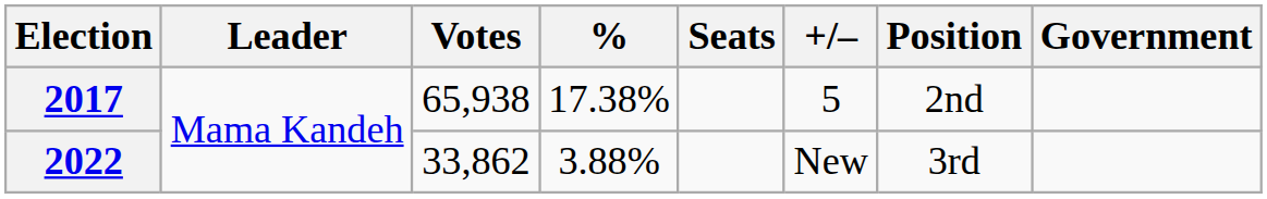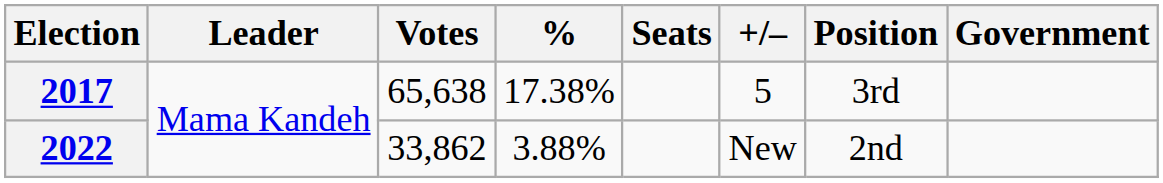2017 | Votes: 65,938 -> 65,638
2017 | Position: 2nd -> 3rd
2022 | Position: 3rd -> 2nd
